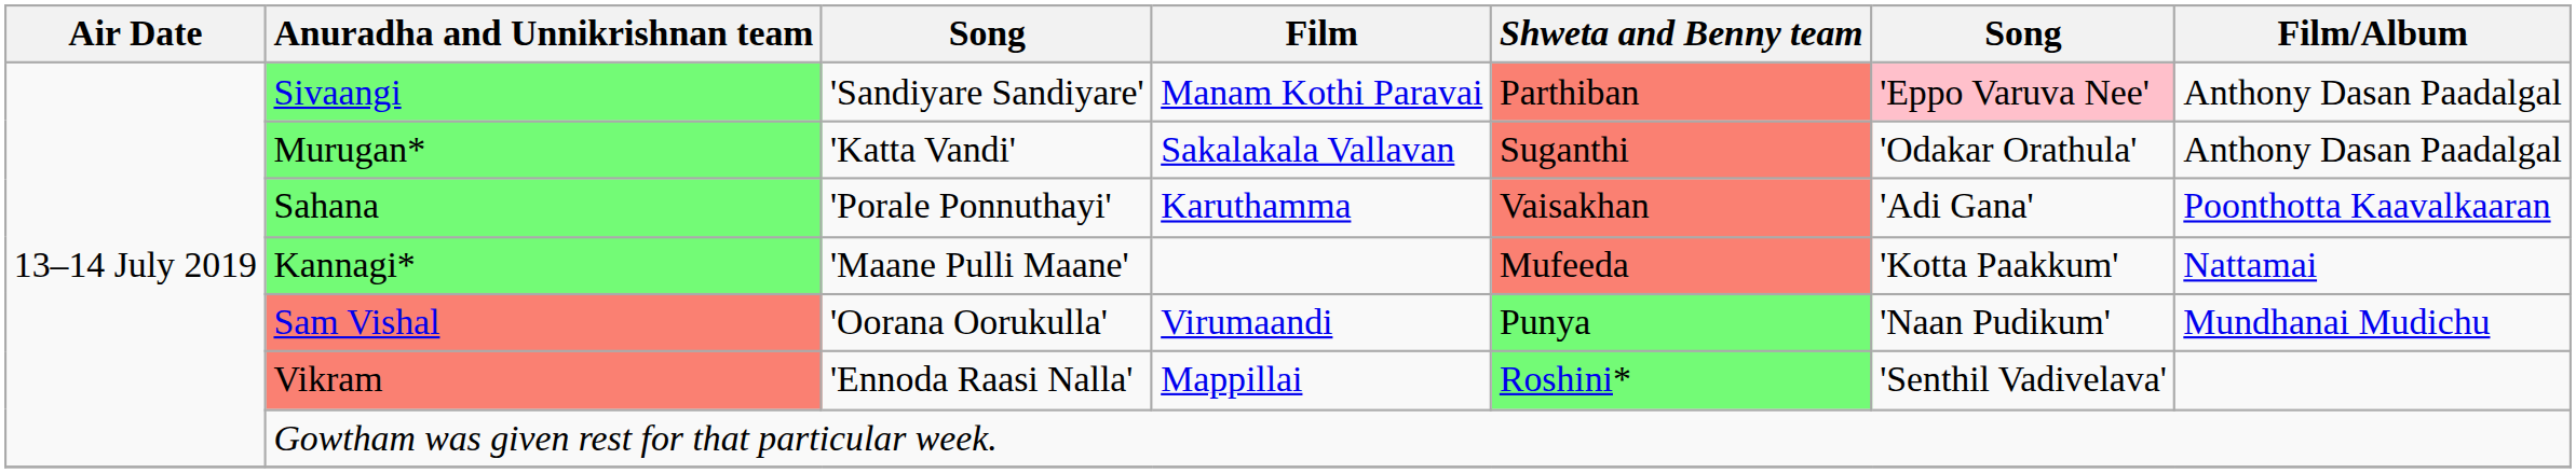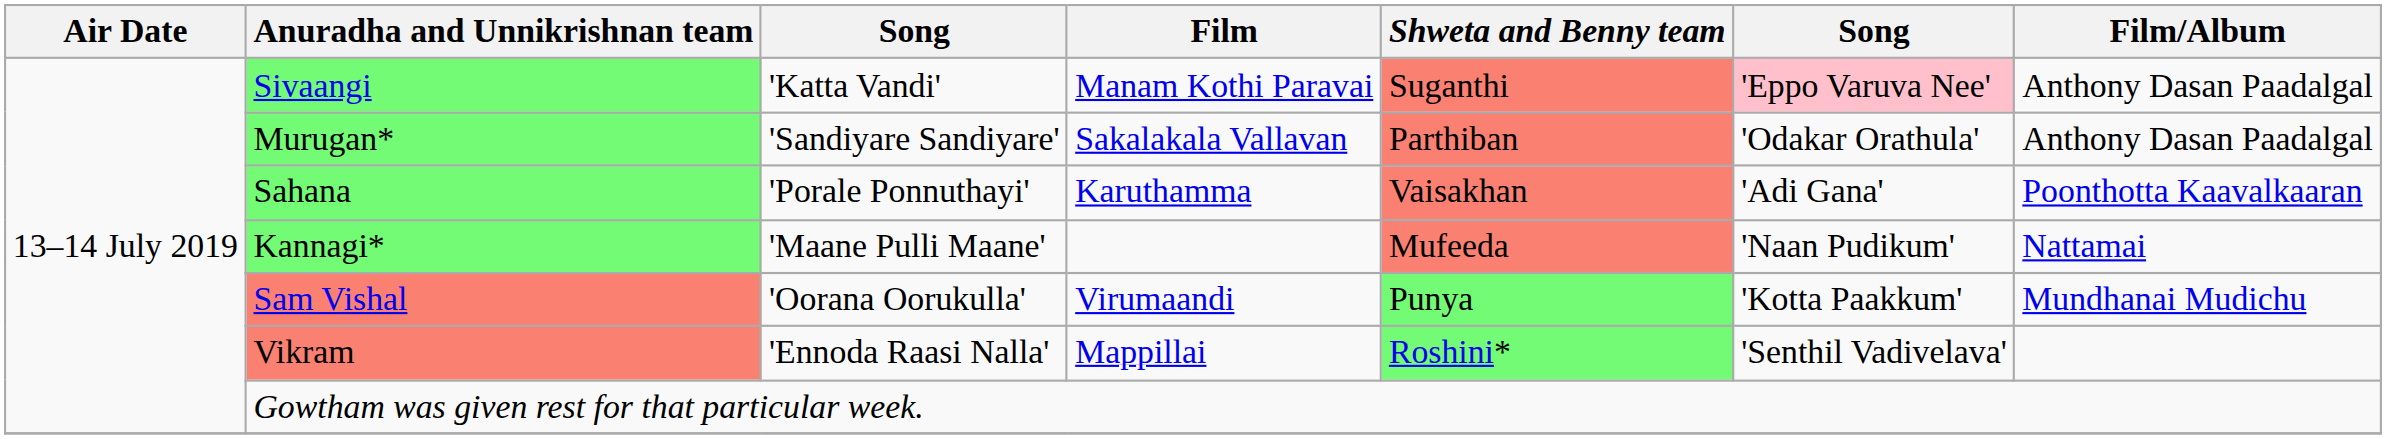Sivaangi | column 3: 'Sandiyare Sandiyare' -> 'Katta Vandi'
Sivaangi | Shweta and Benny team: Parthiban -> Suganthi
Murugan* | column 3: 'Katta Vandi' -> 'Sandiyare Sandiyare'
Murugan* | Shweta and Benny team: Suganthi -> Parthiban
Kannagi* | column 6: 'Kotta Paakkum' -> 'Naan Pudikum'
Sam Vishal | column 6: 'Naan Pudikum' -> 'Kotta Paakkum'
